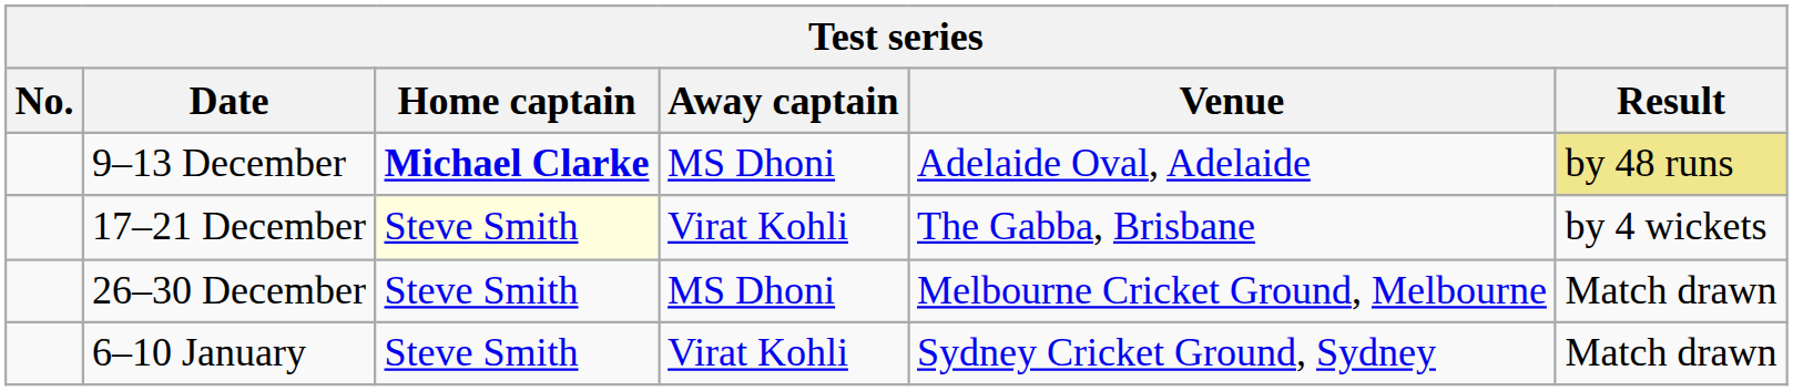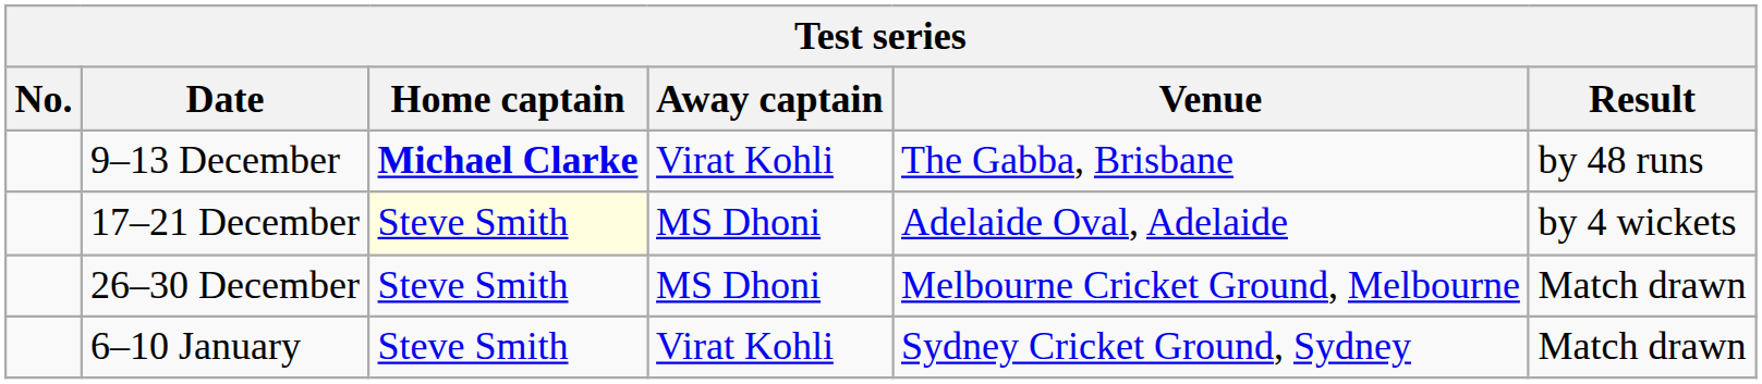9–13 December | Away captain: MS Dhoni -> Virat Kohli
9–13 December | Venue: Adelaide Oval, Adelaide -> The Gabba, Brisbane
9–13 December | Result: khaki background -> no background
17–21 December | Away captain: Virat Kohli -> MS Dhoni
17–21 December | Venue: The Gabba, Brisbane -> Adelaide Oval, Adelaide
